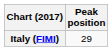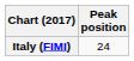Italy (FIMI) | Peak position: 29 -> 24
